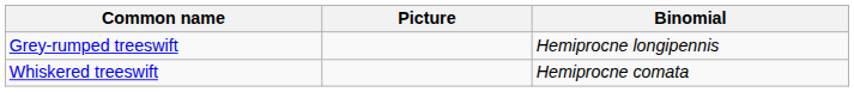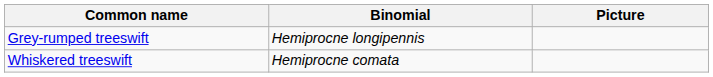columns swapped: Binomial <-> Picture
